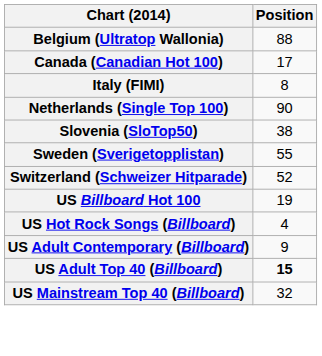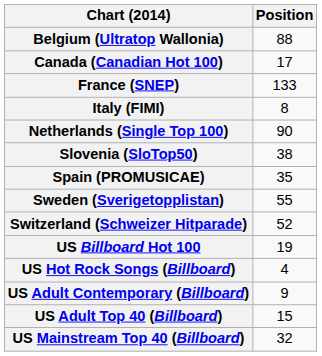+ row: France (SNEP) | 133
+ row: Spain (PROMUSICAE) | 35
US Adult Top 40 (Billboard) | Position: bold -> normal
